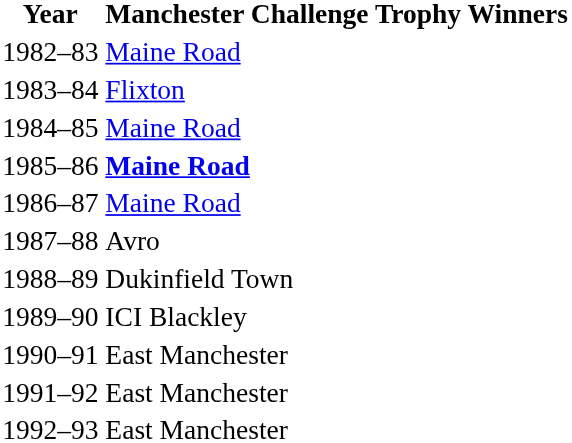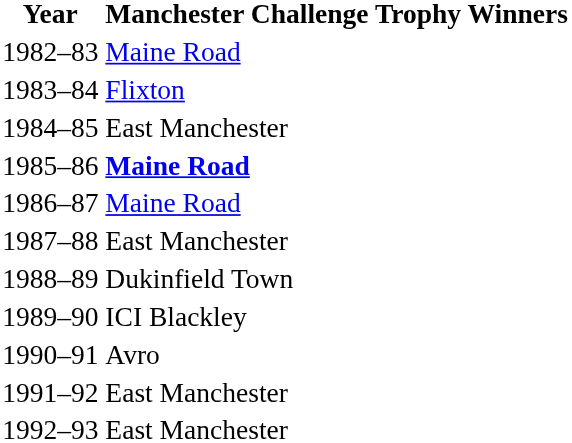1984–85 | Manchester Challenge Trophy Winners: Maine Road -> East Manchester
1987–88 | Manchester Challenge Trophy Winners: Avro -> East Manchester
1990–91 | Manchester Challenge Trophy Winners: East Manchester -> Avro
